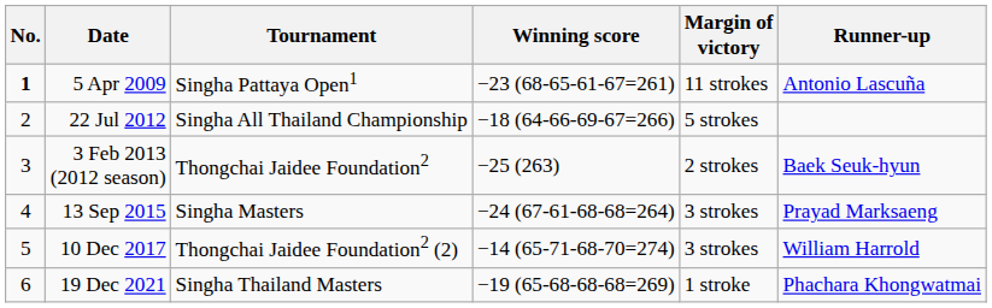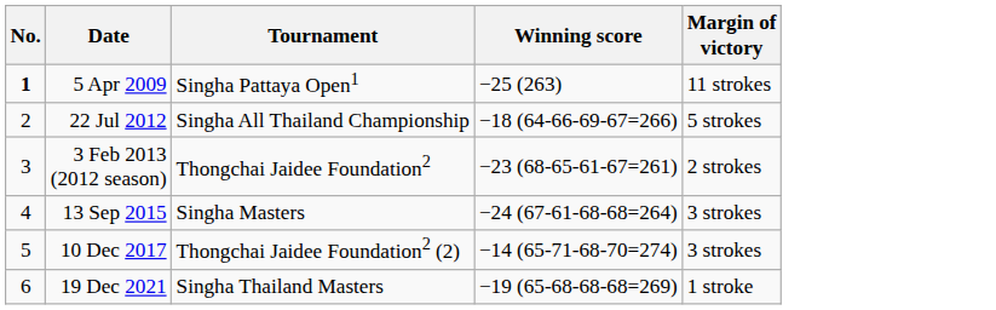- column: Runner-up | Antonio Lascuña | Baek Seuk-hyun | Prayad Marksaeng | William Harrold | Phachara Khongwatmai
5 Apr 2009 | Winning score: −23 (68-65-61-67=261) -> −25 (263)
3 Feb 2013 (2012 season) | Winning score: −25 (263) -> −23 (68-65-61-67=261)
